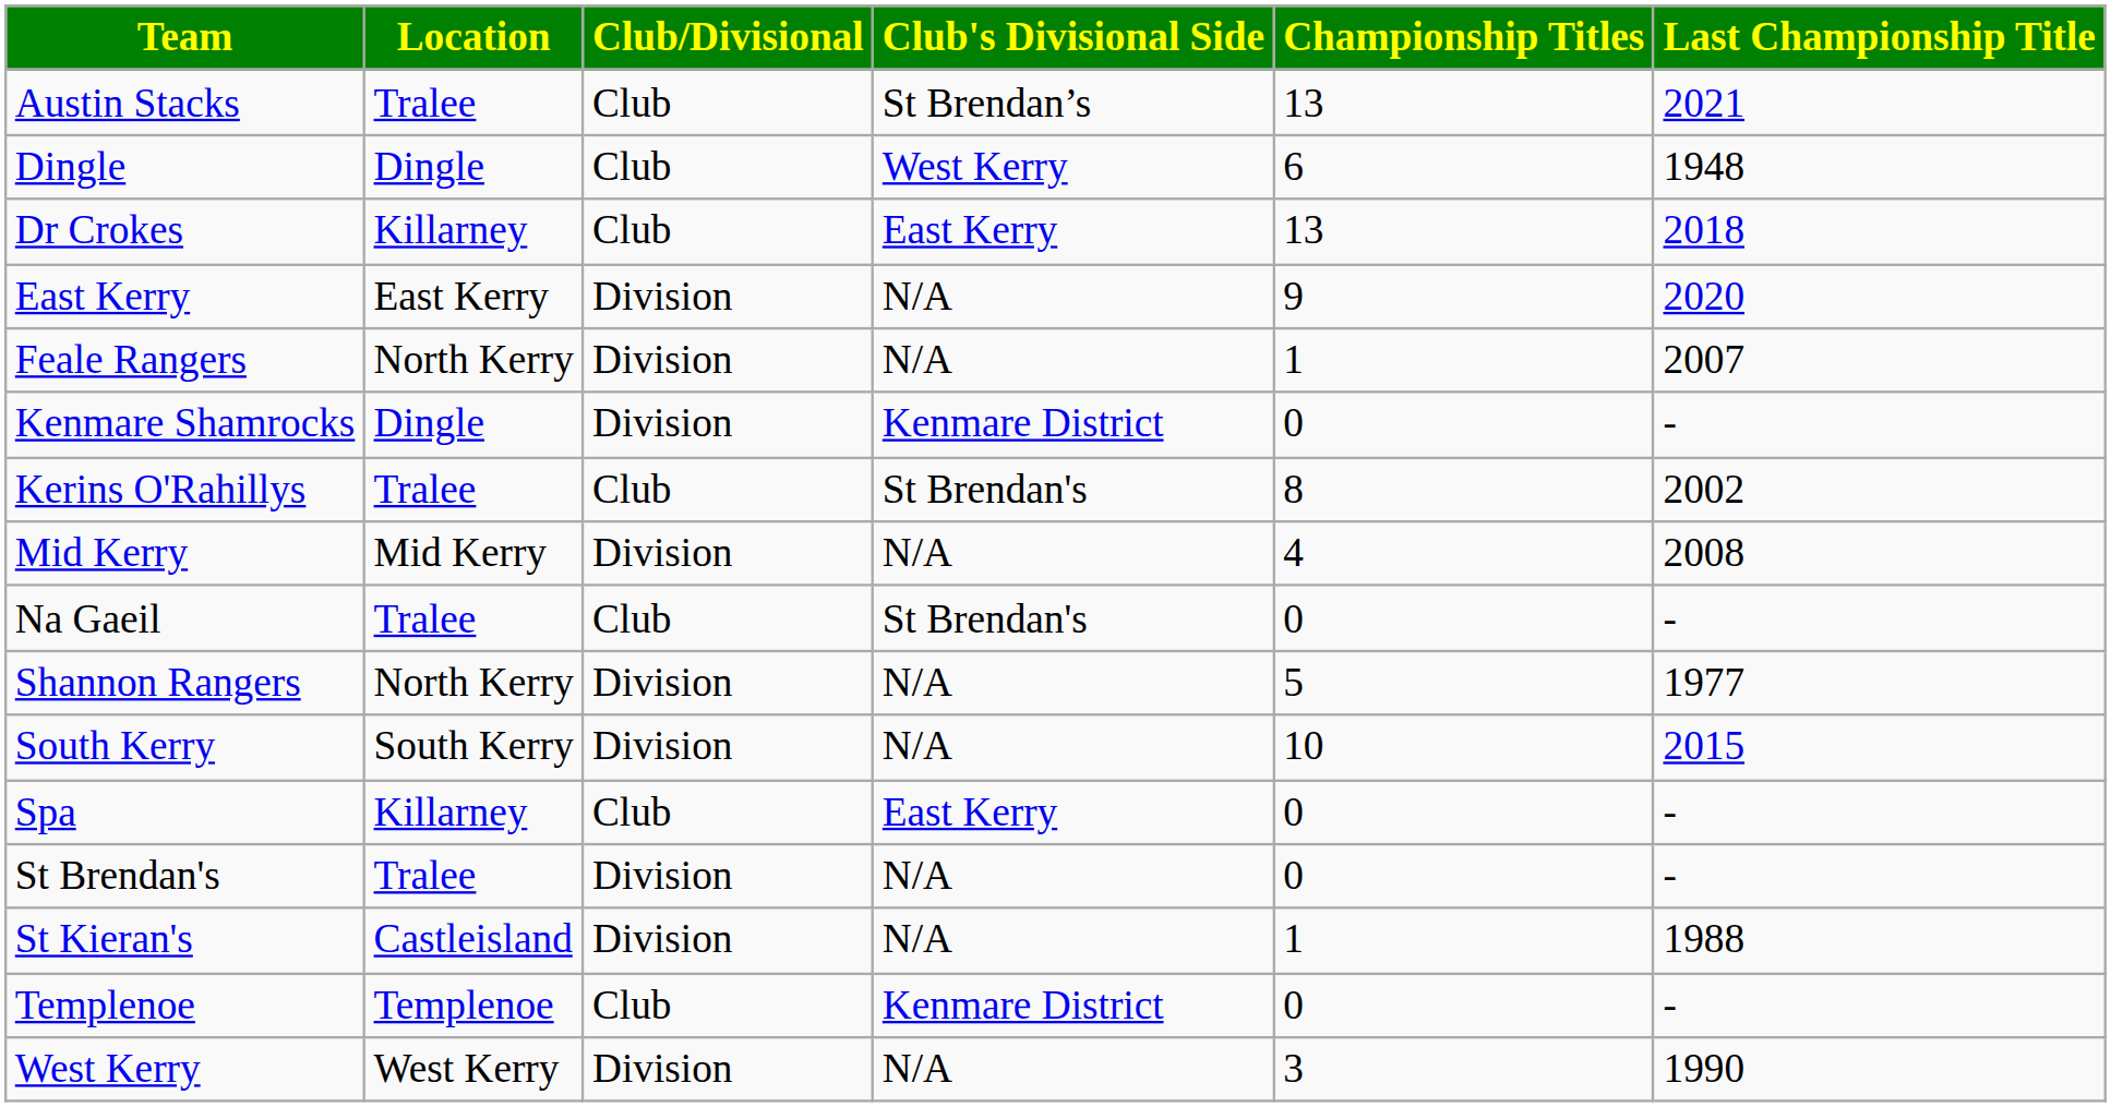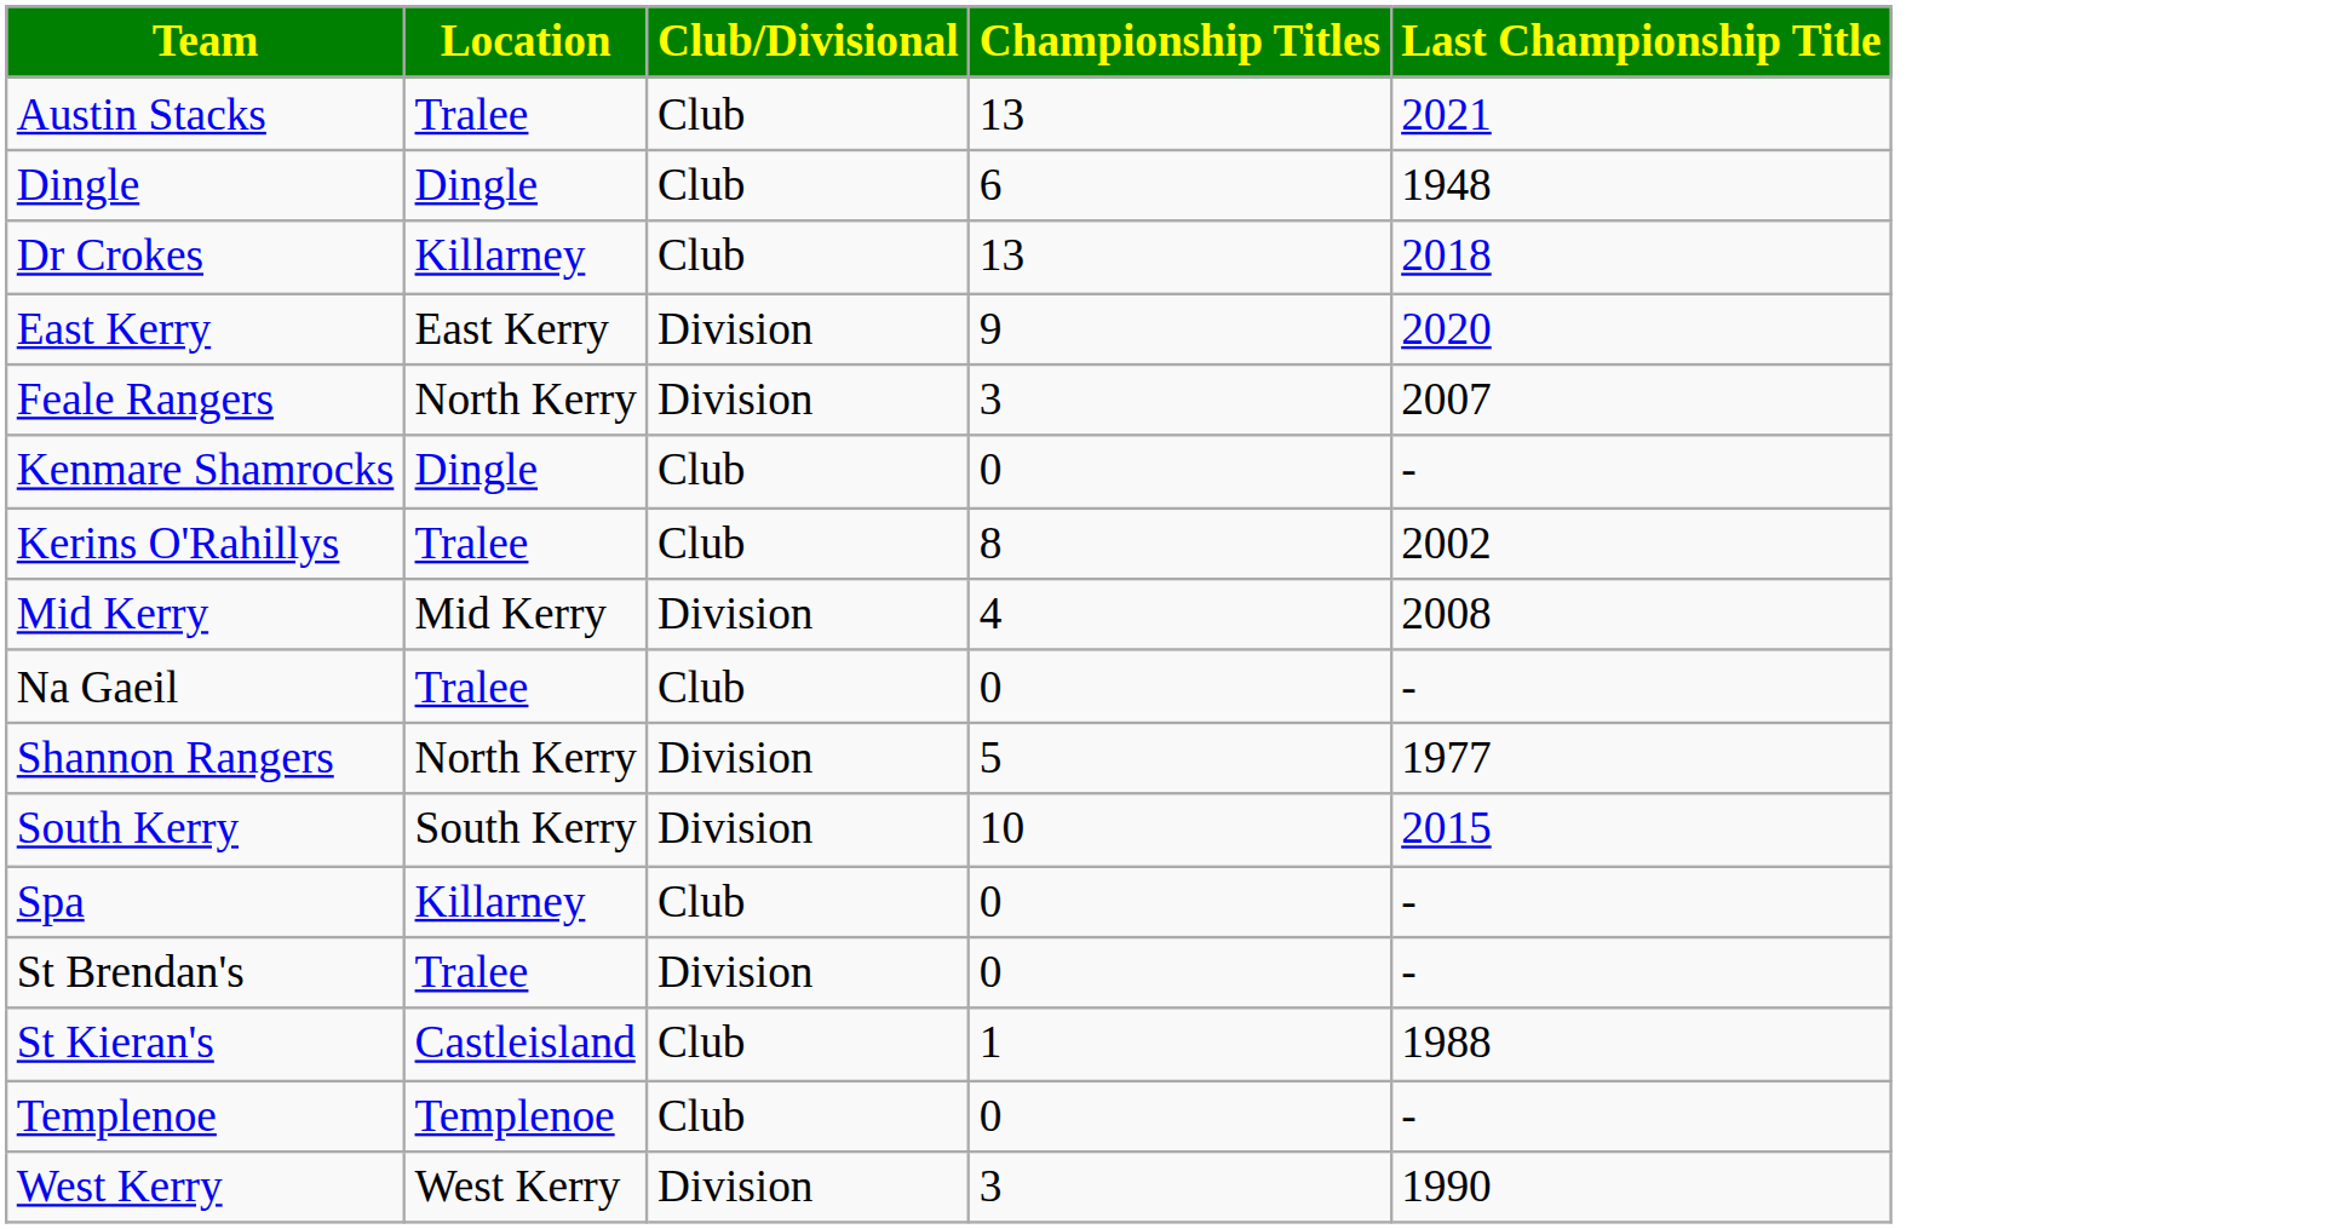- column: Club's Divisional Side | St Brendan’s | West Kerry | East Kerry | N/A | N/A | Kenmare District | St Brendan's | N/A | St Brendan's | N/A | N/A | East Kerry | N/A | N/A | Kenmare District | N/A
Feale Rangers | Championship Titles: 1 -> 3
Kenmare Shamrocks | Club/Divisional: Division -> Club
St Kieran's | Club/Divisional: Division -> Club
